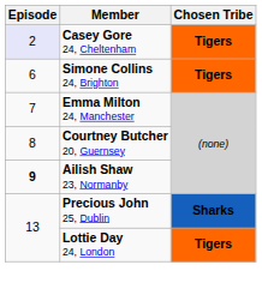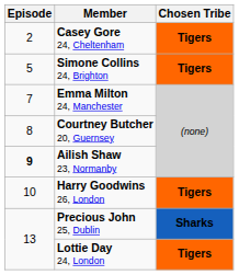Casey Gore 24, Cheltenham | Episode: lavender background -> no background
Simone Collins 24, Brighton | Episode: 6 -> 5
+ row: 10 | Harry Goodwins 26, London | Tigers
